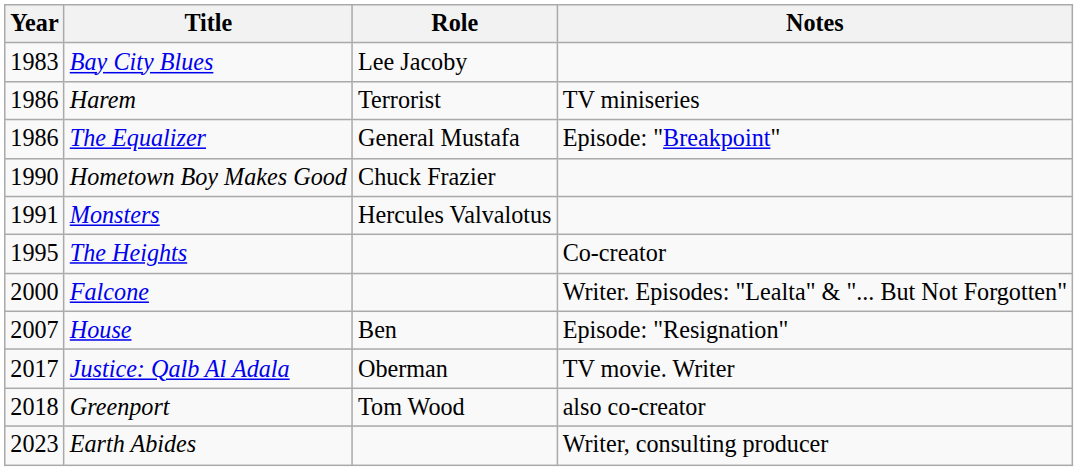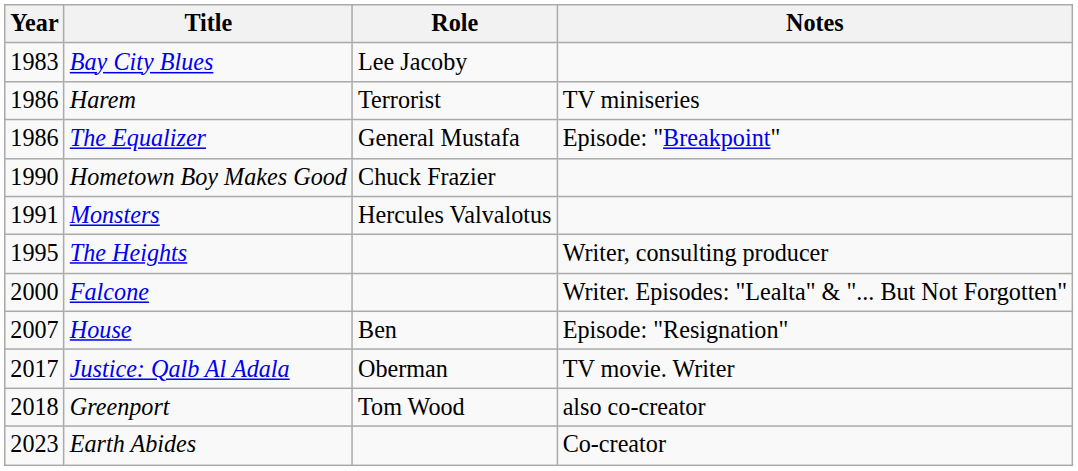The Heights | Notes: Co-creator -> Writer, consulting producer
Earth Abides | Notes: Writer, consulting producer -> Co-creator
